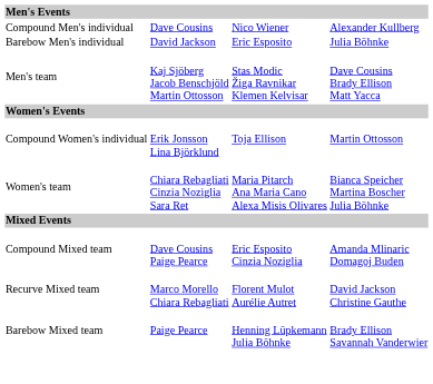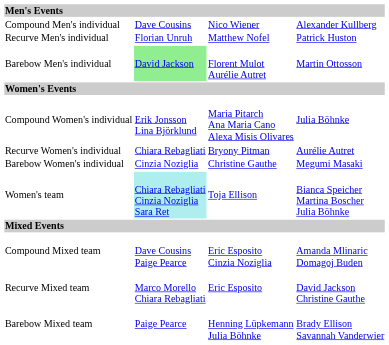+ row: Recurve Men's individual | Florian Unruh | Matthew Nofel | Patrick Huston
Barebow Men's individual | column 2: no background -> lightgreen background
Barebow Men's individual | column 3: Eric Esposito -> Florent Mulot Aurélie Autret
Barebow Men's individual | column 4: Julia Böhnke -> Martin Ottosson
- row: Men's team | Kaj Sjöberg Jacob Benschjöld Martin Ottosson | Stas Modic Žiga Ravnikar Klemen Kelvisar | Dave Cousins Brady Ellison Matt Yacca
Compound Women's individual | column 3: Toja Ellison -> Maria Pitarch Ana Maria Cano Alexa Misis Olivares
Compound Women's individual | column 4: Martin Ottosson -> Julia Böhnke
+ row: Recurve Women's individual | Chiara Rebagliati | Bryony Pitman | Aurélie Autret
+ row: Barebow Women's individual | Cinzia Noziglia | Christine Gauthe | Megumi Masaki
Women's team | column 2: no background -> paleturquoise background
Women's team | column 3: Maria Pitarch Ana Maria Cano Alexa Misis Olivares -> Toja Ellison
Recurve Mixed team | column 3: Florent Mulot Aurélie Autret -> Eric Esposito
